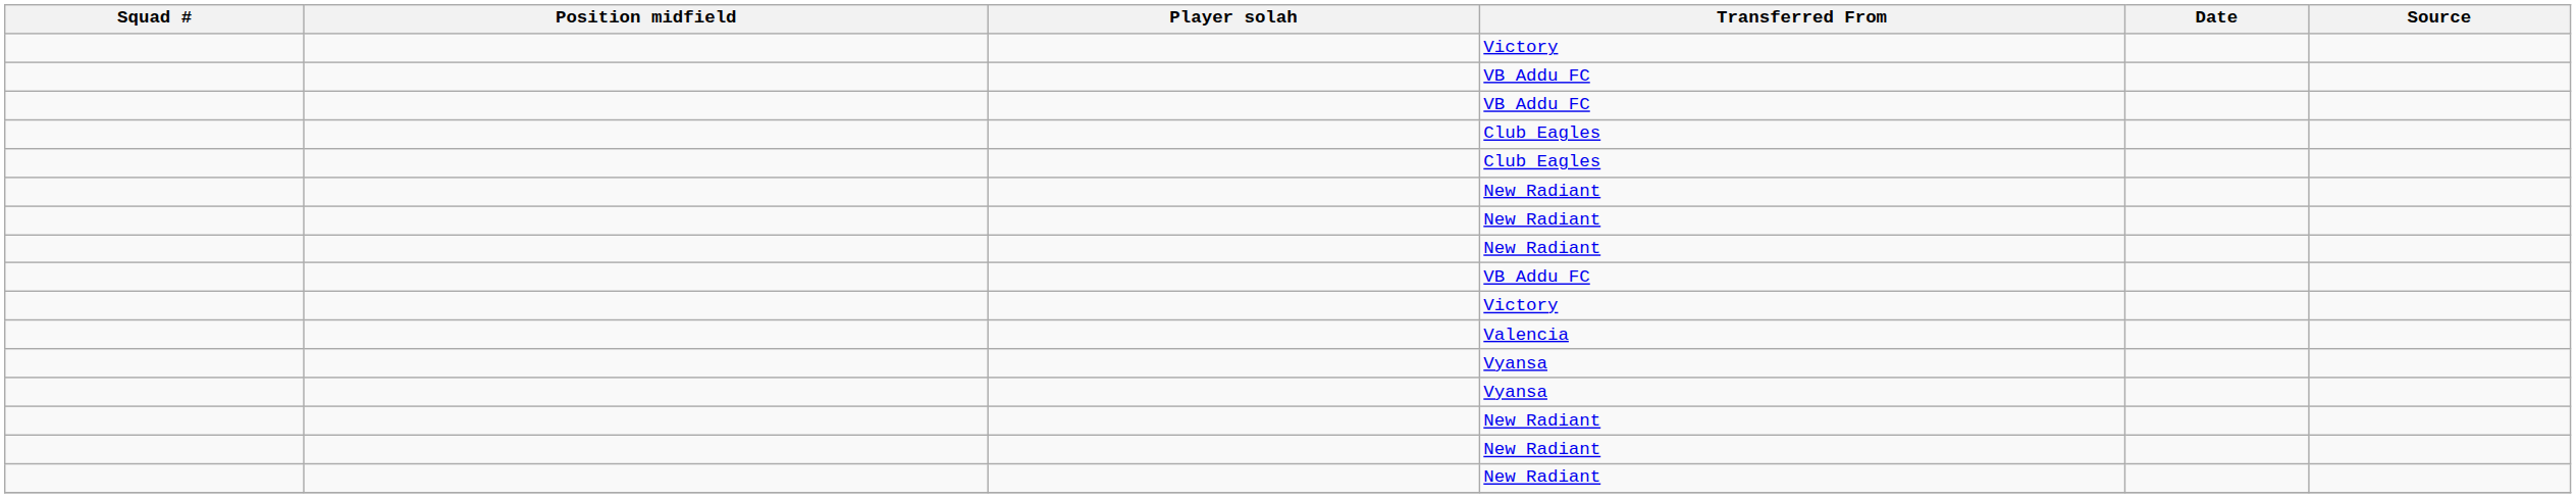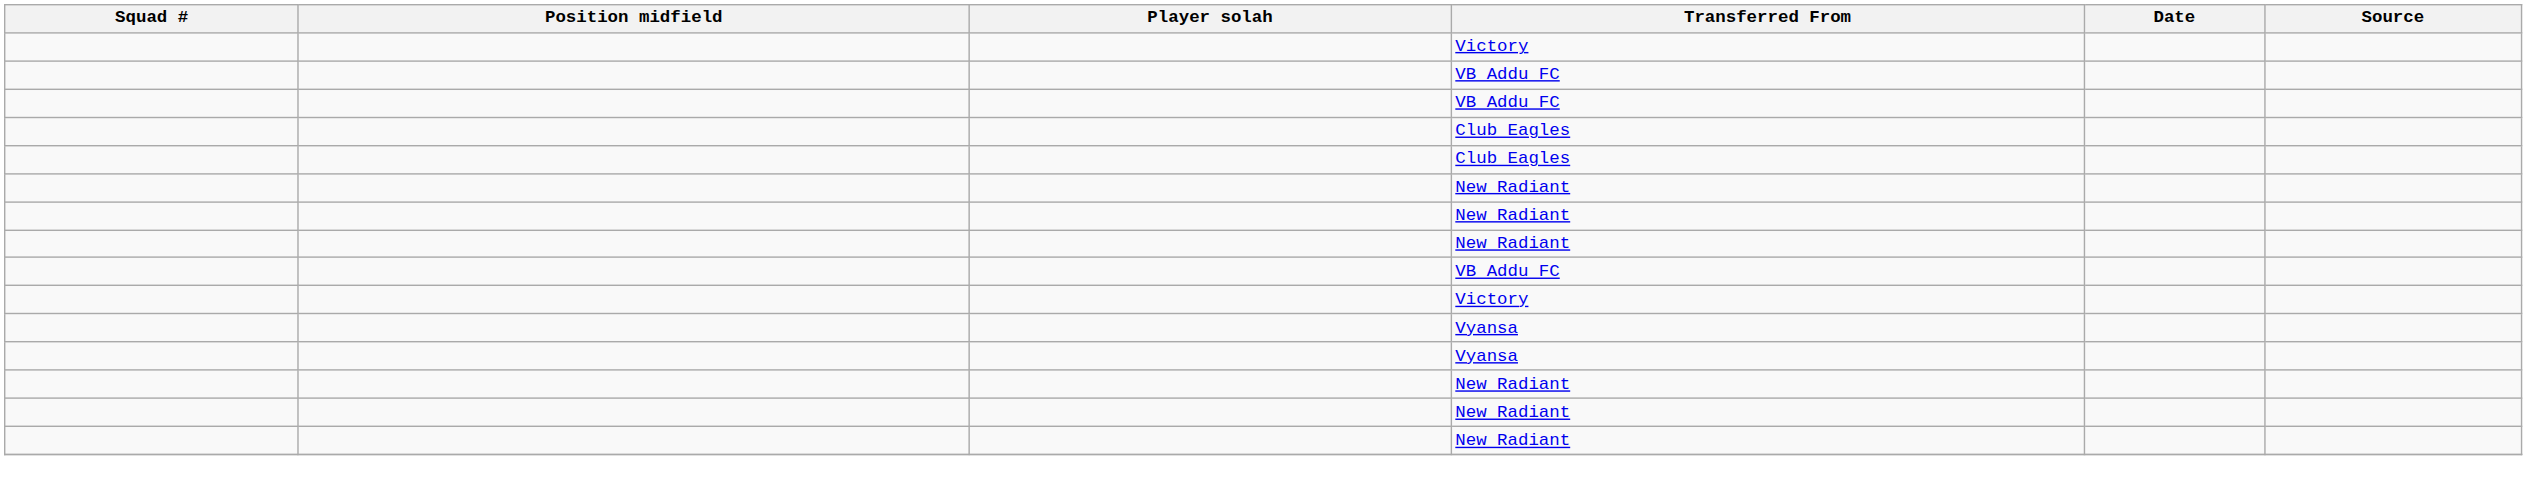- row: Valencia
